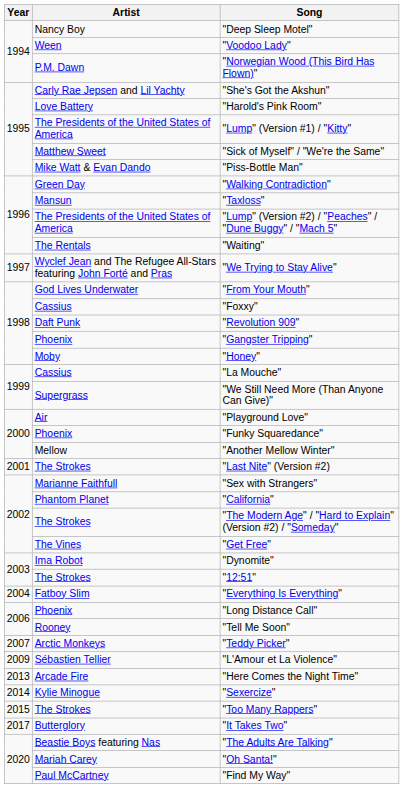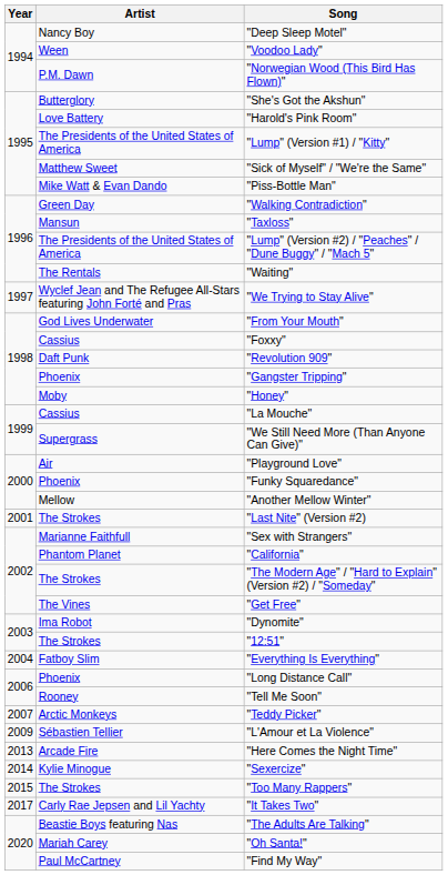"She's Got the Akshun" | Artist: Carly Rae Jepsen and Lil Yachty -> Butterglory
"It Takes Two" | Artist: Butterglory -> Carly Rae Jepsen and Lil Yachty
